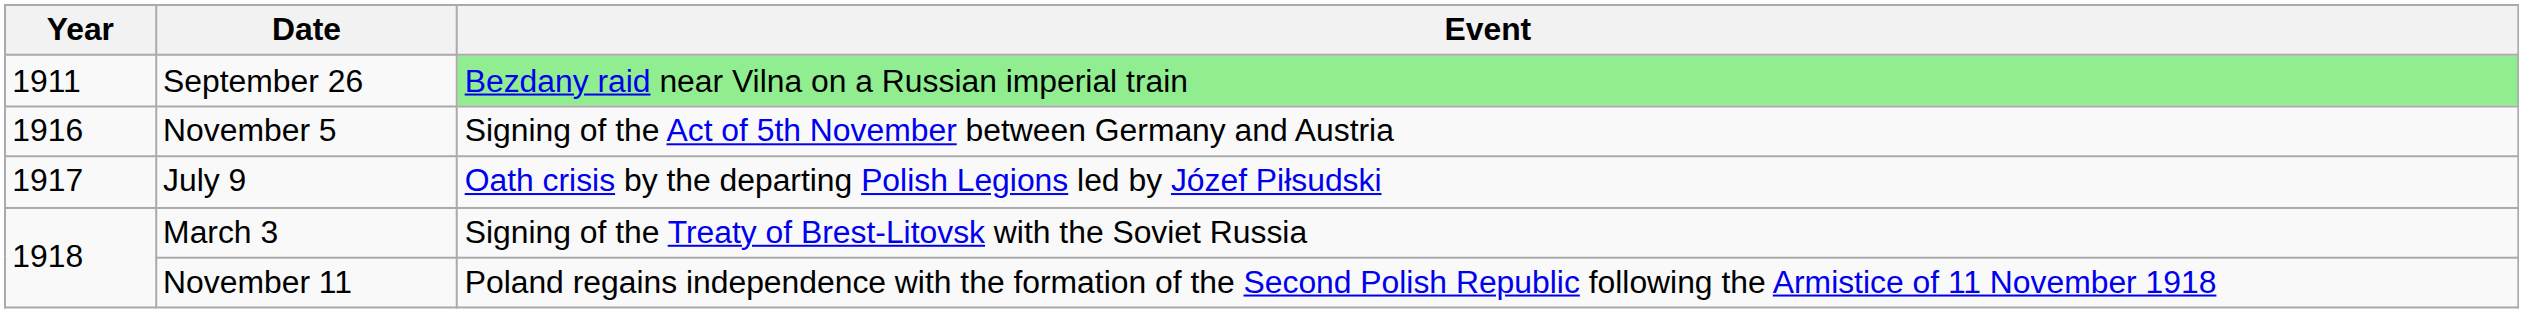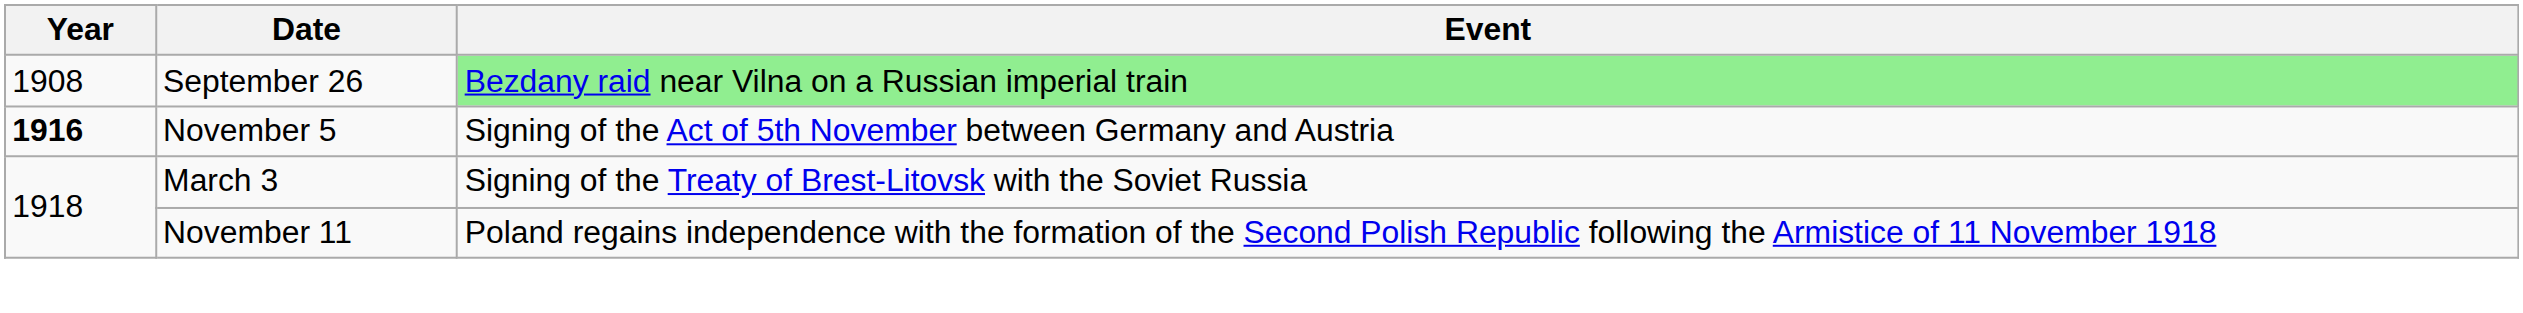September 26 | Year: 1911 -> 1908
November 5 | Year: normal -> bold
- row: 1917 | July 9 | Oath crisis by the departing Polish Legions led by Józef Piłsudski
